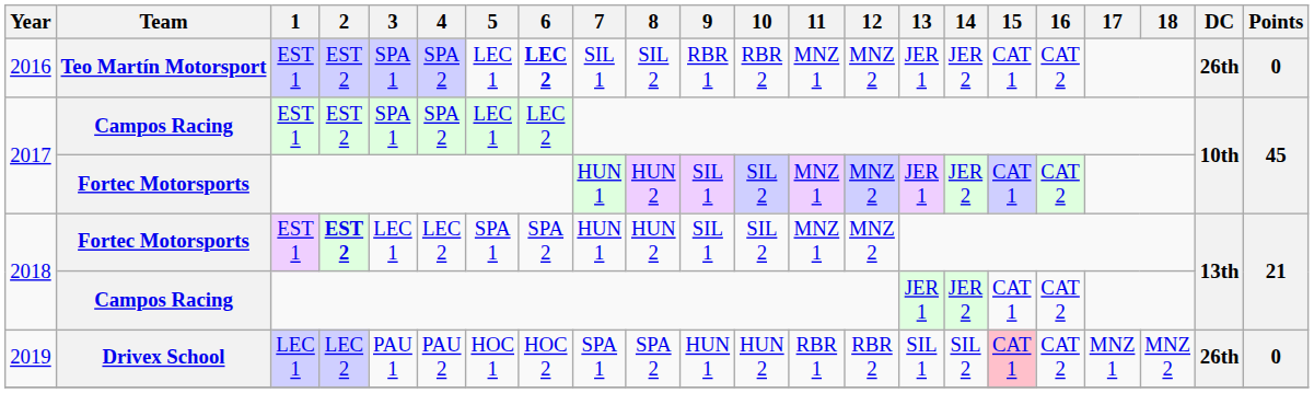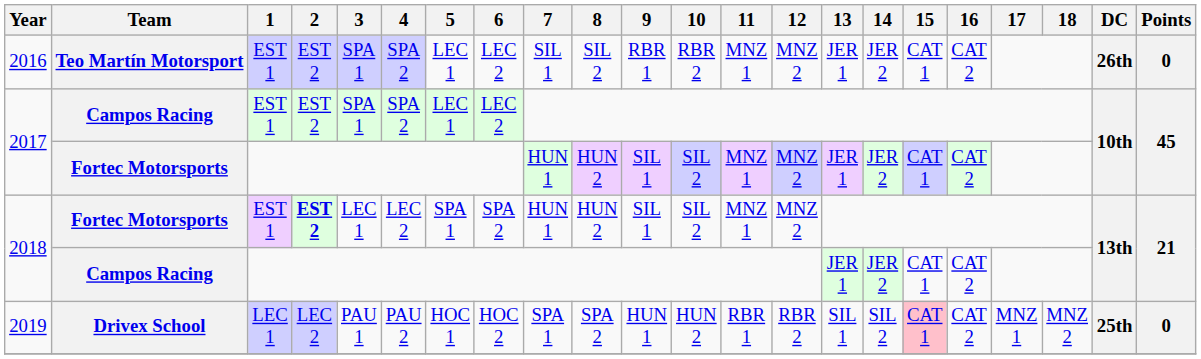2016 | 6: bold -> normal
2019 | DC: 26th -> 25th
